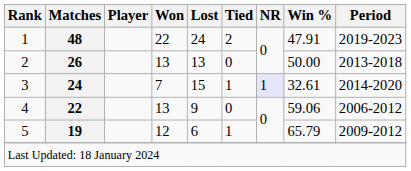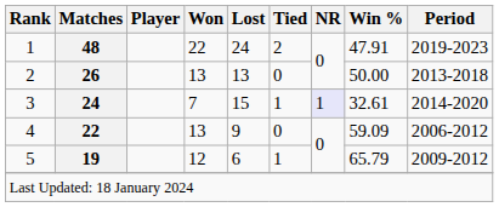4 | Win %: 59.06 -> 59.09
